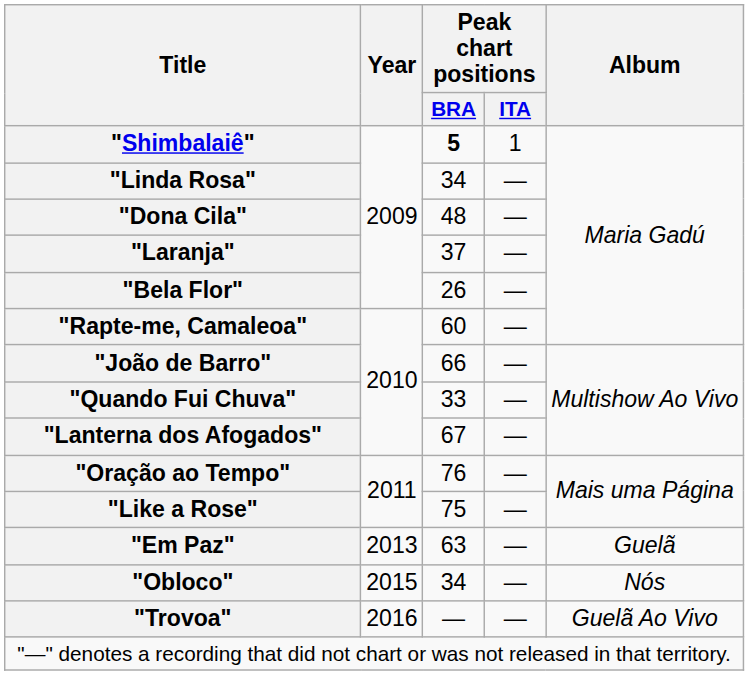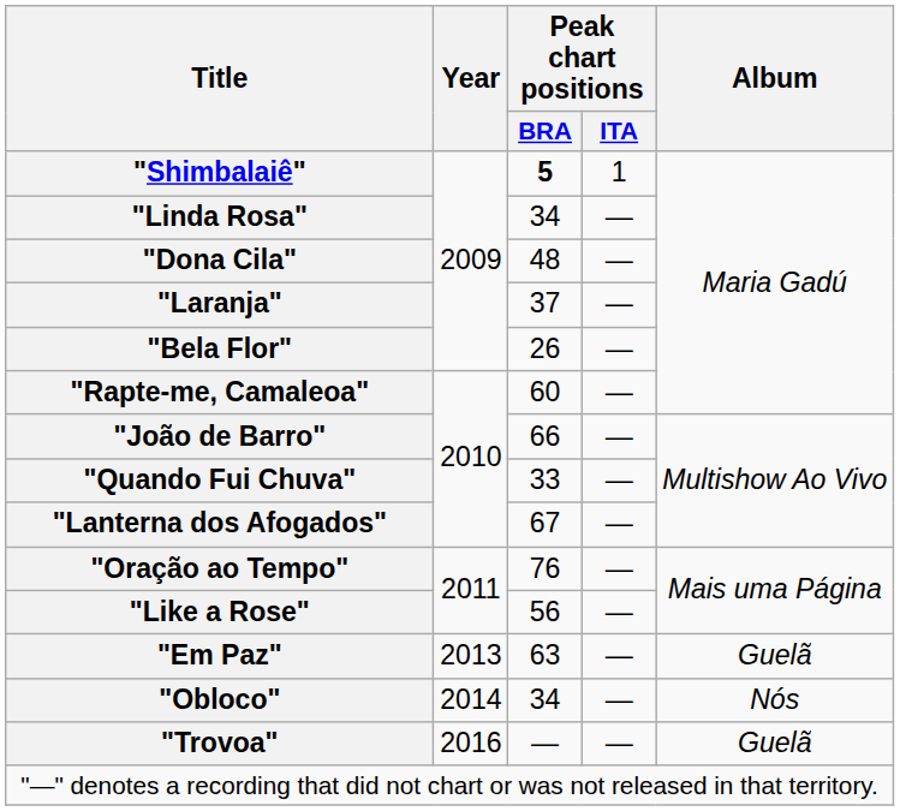"Like a Rose" | Peak chart positions / BRA: 75 -> 56
"Obloco" | Year: 2015 -> 2014
"Trovoa" | Album: Guelã Ao Vivo -> Guelã
